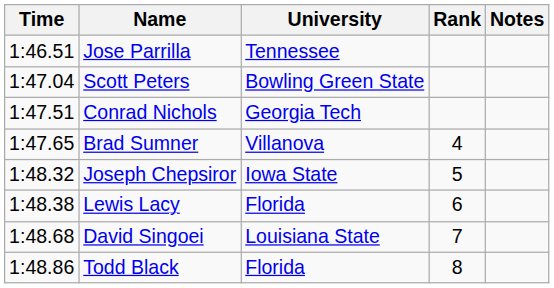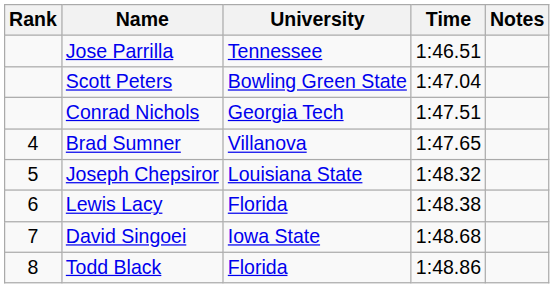columns swapped: Rank <-> Time
Joseph Chepsiror | University: Iowa State -> Louisiana State
David Singoei | University: Louisiana State -> Iowa State
